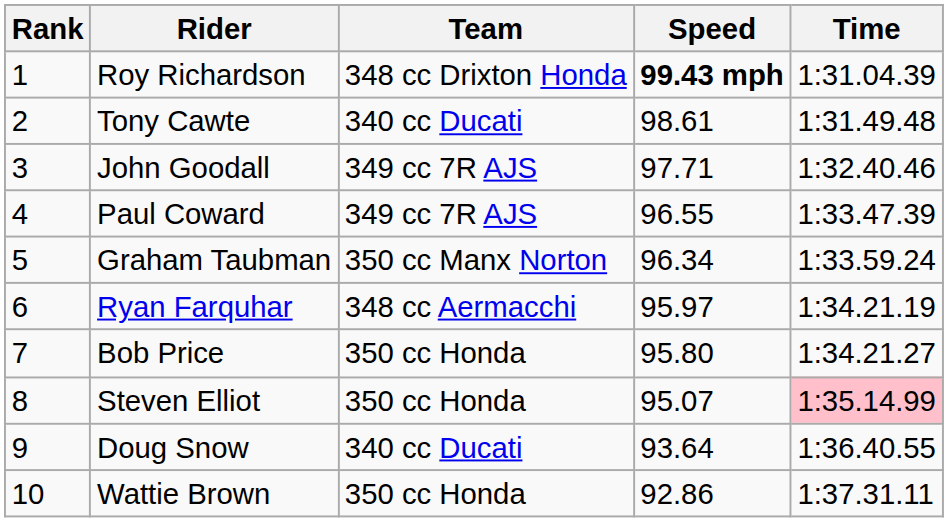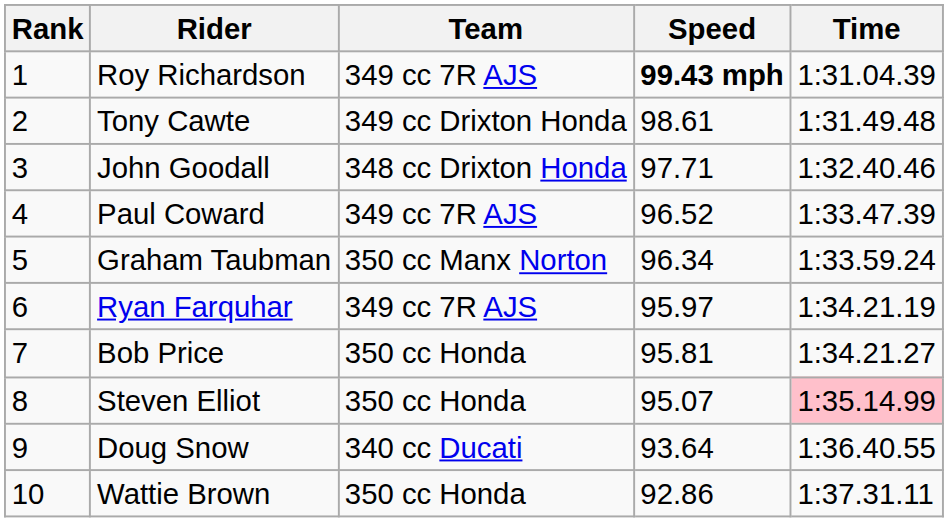Roy Richardson | Team: 348 cc Drixton Honda -> 349 cc 7R AJS
Tony Cawte | Team: 340 cc Ducati -> 349 cc Drixton Honda
John Goodall | Team: 349 cc 7R AJS -> 348 cc Drixton Honda
Paul Coward | Speed: 96.55 -> 96.52
Ryan Farquhar | Team: 348 cc Aermacchi -> 349 cc 7R AJS
Bob Price | Speed: 95.80 -> 95.81
